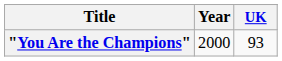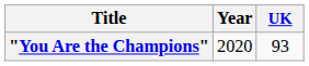"You Are the Champions" | Year: 2000 -> 2020
